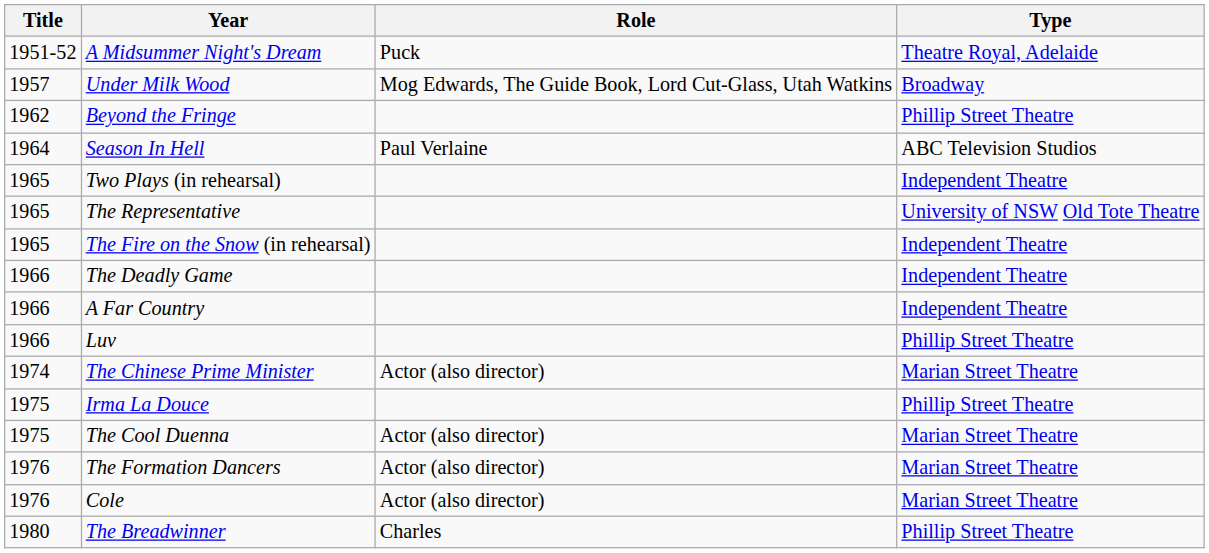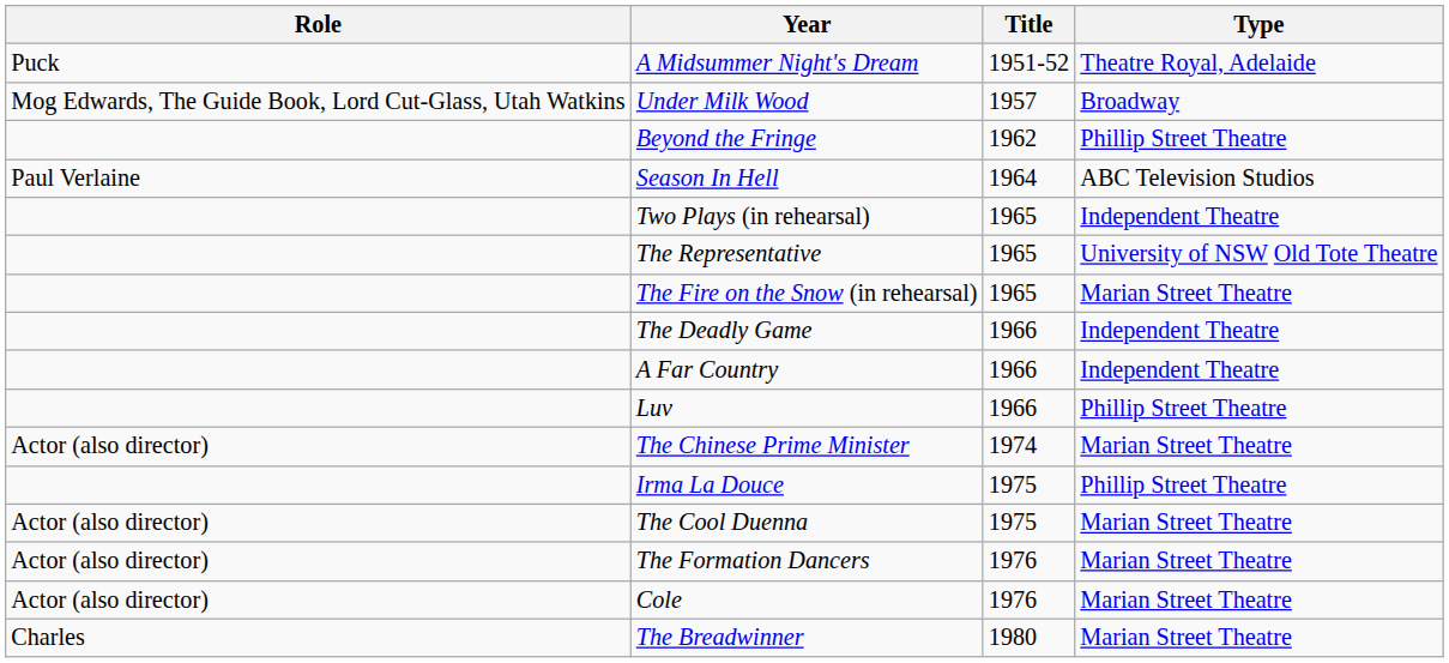columns swapped: Title <-> Role
The Fire on the Snow (in rehearsal) | Type: Independent Theatre -> Marian Street Theatre
The Breadwinner | Type: Phillip Street Theatre -> Marian Street Theatre
